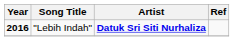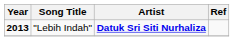"Lebih Indah" | Year: 2016 -> 2013
